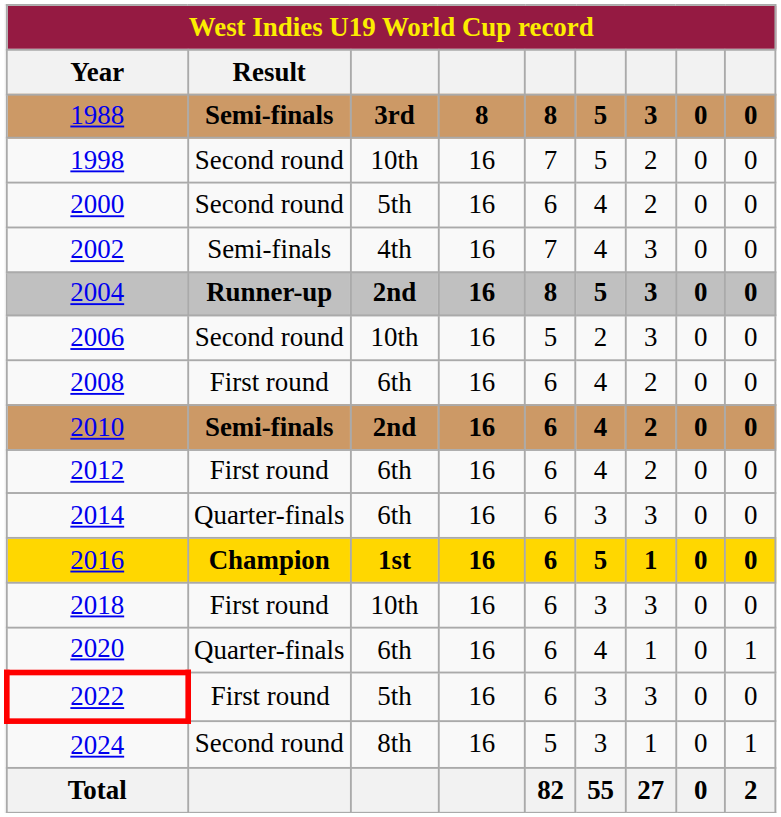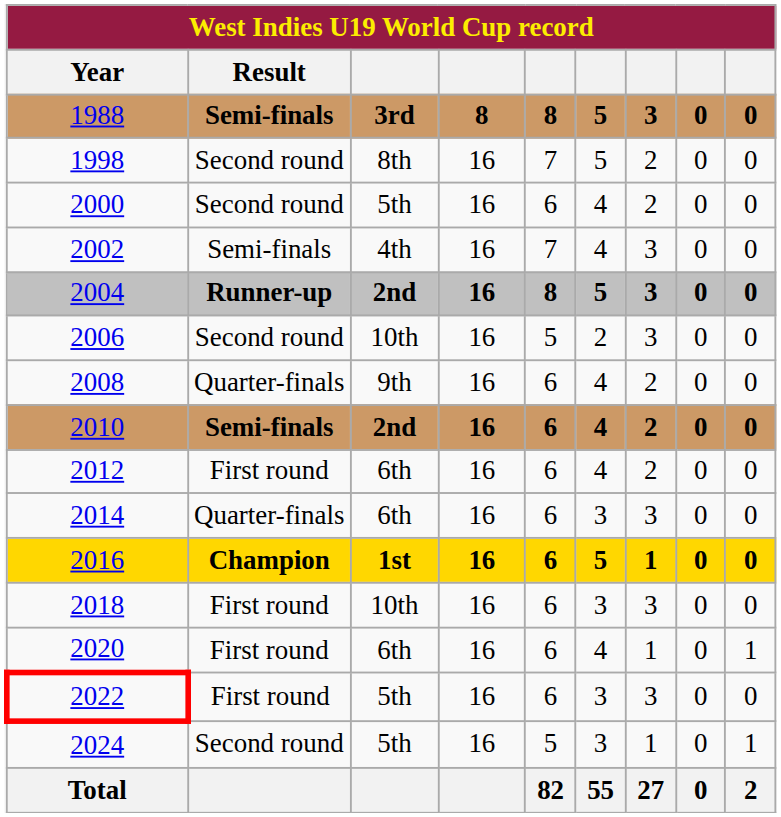1998 | column 3: 10th -> 8th
2008 | Result: First round -> Quarter-finals
2008 | column 3: 6th -> 9th
2020 | Result: Quarter-finals -> First round
2024 | column 3: 8th -> 5th
